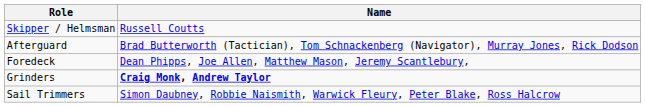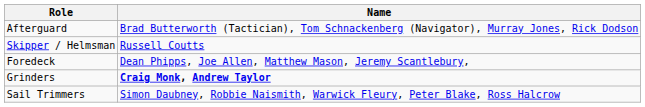rows swapped: Skipper / Helmsman <-> Afterguard
